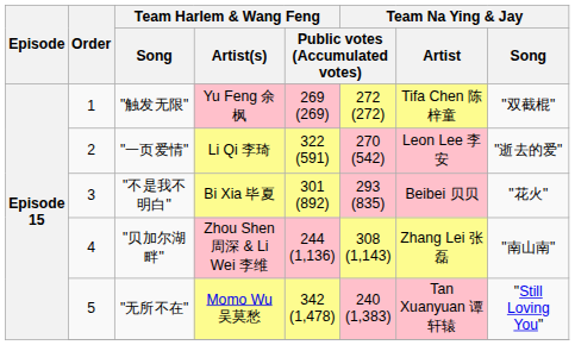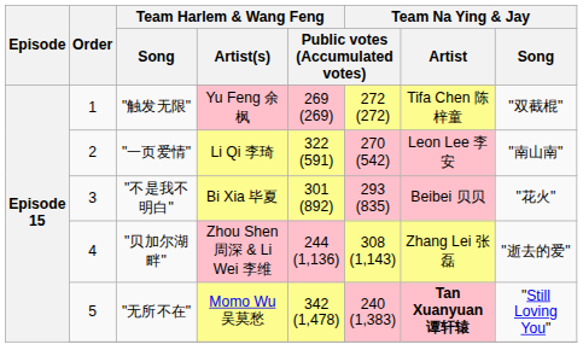"一页爱情" | Team Na Ying & Jay / Song: "逝去的爱" -> "南山南"
"贝加尔湖畔" | Team Na Ying & Jay / Song: "南山南" -> "逝去的爱"
"无所不在" | Team Na Ying & Jay / Artist: normal -> bold
